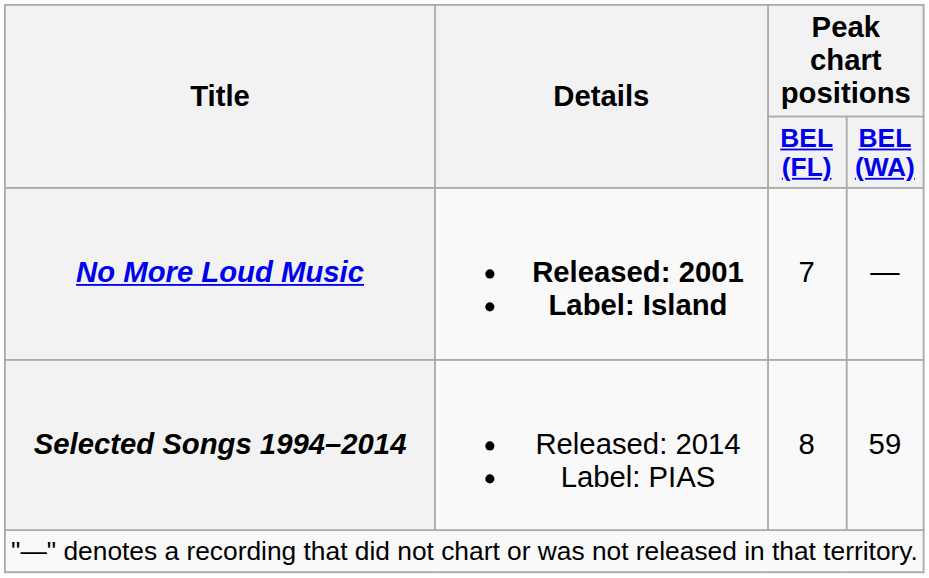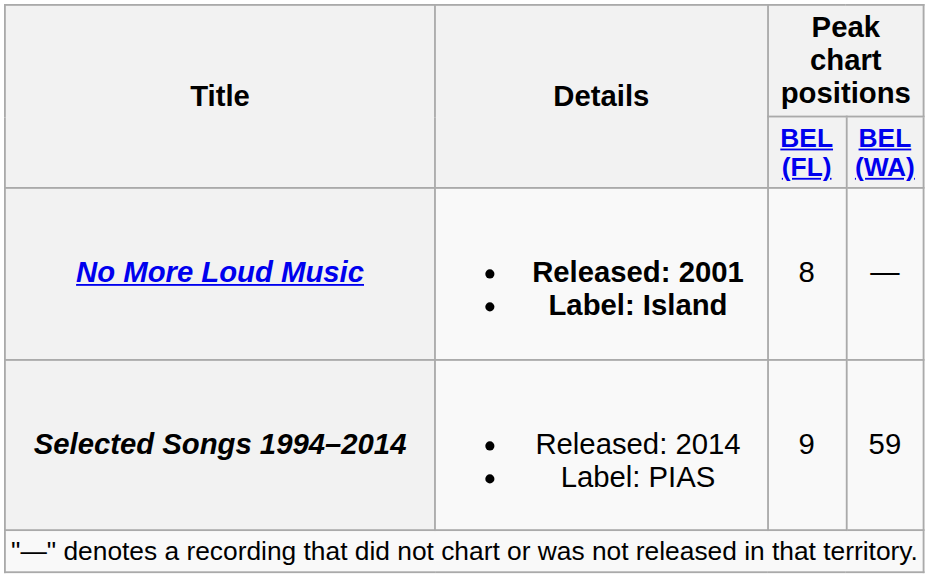No More Loud Music | Peak chart positions / BEL (FL): 7 -> 8
Selected Songs 1994–2014 | Peak chart positions / BEL (FL): 8 -> 9
